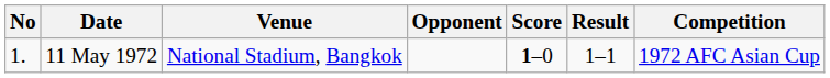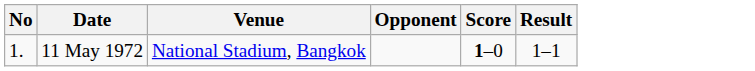- column: Competition | 1972 AFC Asian Cup
